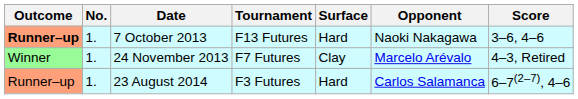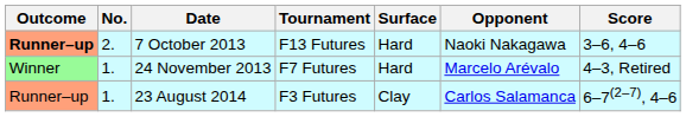7 October 2013 | No.: 1. -> 2.
24 November 2013 | Surface: Clay -> Hard
23 August 2014 | Surface: Hard -> Clay
